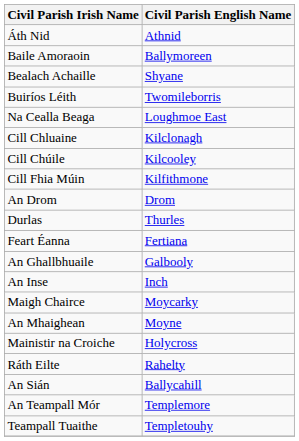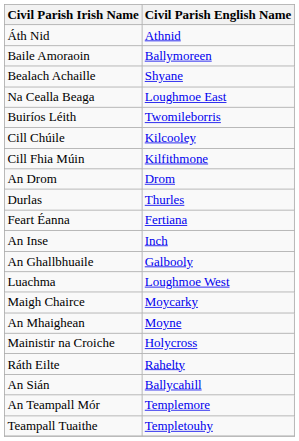rows swapped: Buiríos Léith <-> Na Cealla Beaga
- row: Cill Chluaine | Kilclonagh
rows swapped: An Ghallbhuaile <-> An Inse
+ row: Luachma | Loughmoe West
